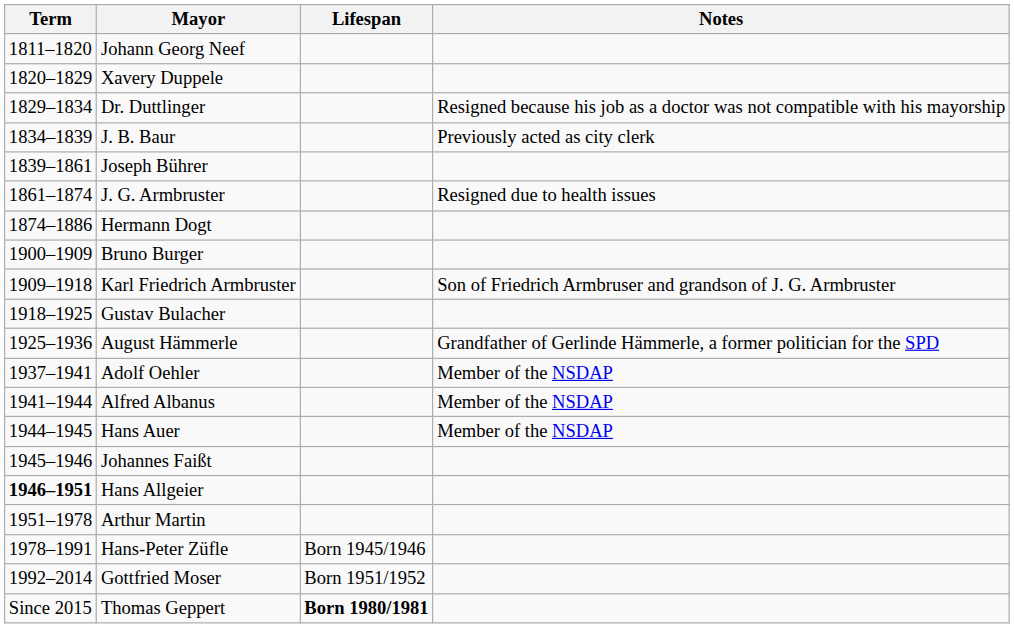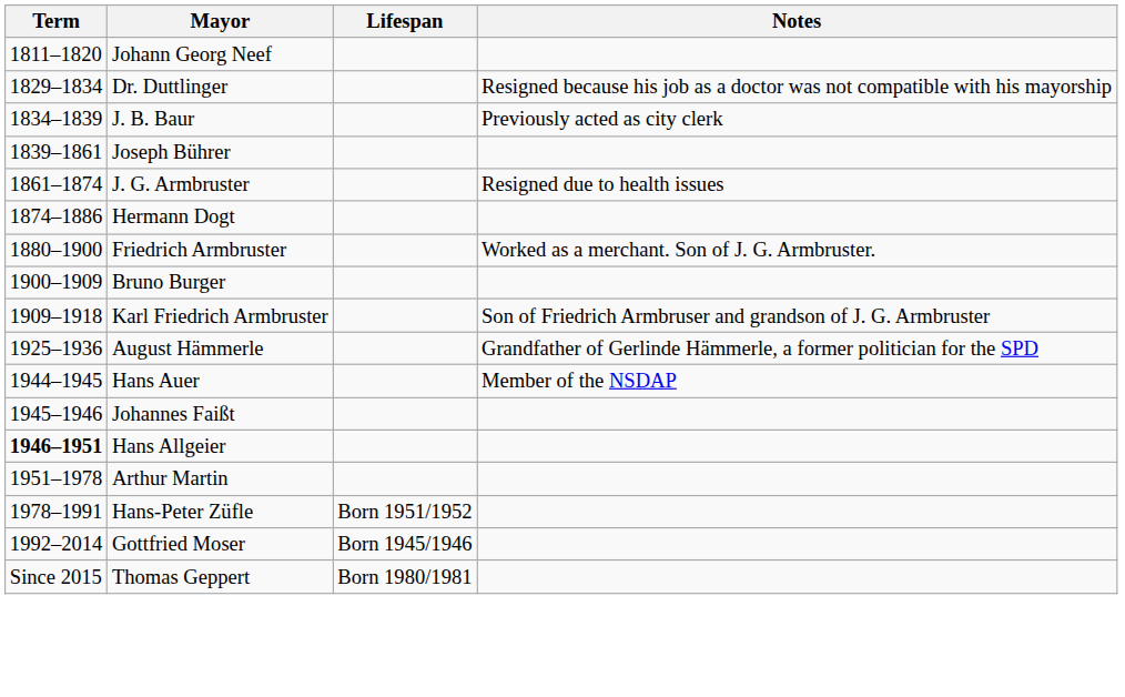- row: 1820–1829 | Xavery Duppele
+ row: 1880–1900 | Friedrich Armbruster | Worked as a merchant. Son of J. G. Armbruster.
- row: 1918–1925 | Gustav Bulacher
- row: 1937–1941 | Adolf Oehler | Member of the NSDAP
- row: 1941–1944 | Alfred Albanus | Member of the NSDAP
Hans-Peter Züfle | Lifespan: Born 1945/1946 -> Born 1951/1952
Gottfried Moser | Lifespan: Born 1951/1952 -> Born 1945/1946
Thomas Geppert | Lifespan: bold -> normal
